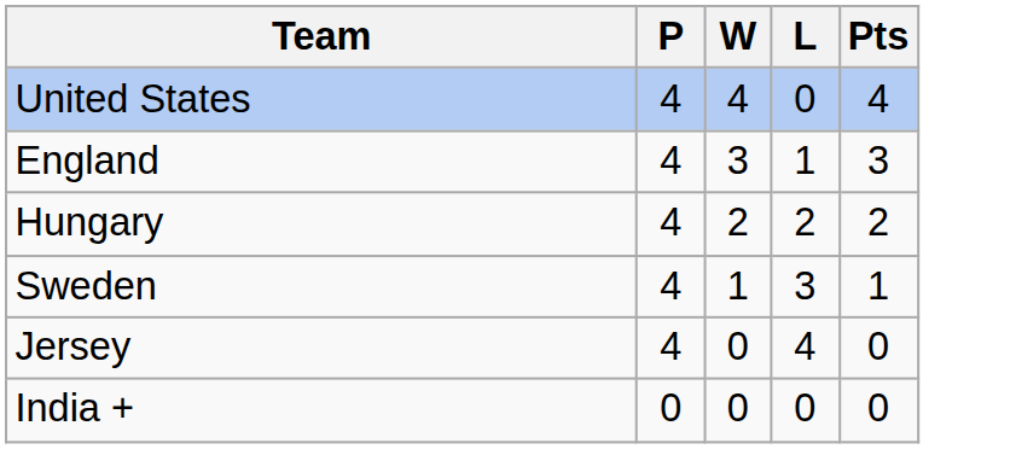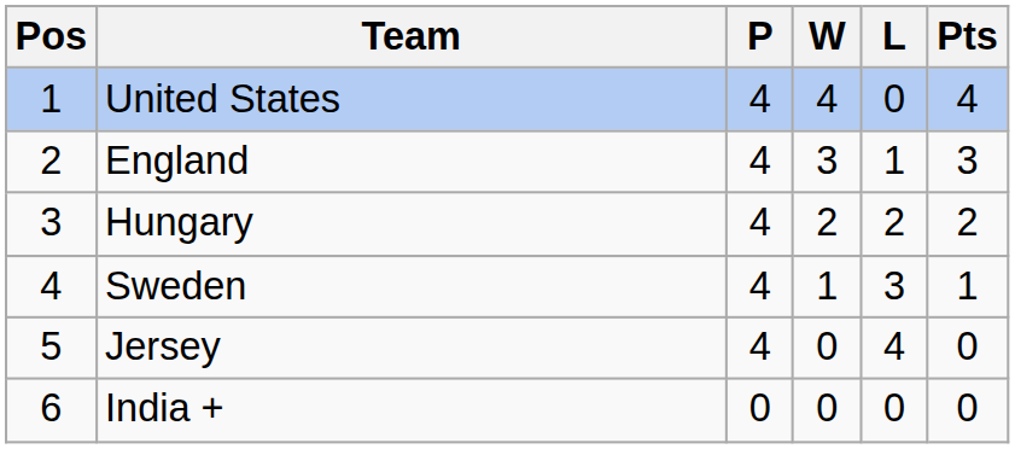+ column: Pos | 1 | 2 | 3 | 4 | 5 | 6
